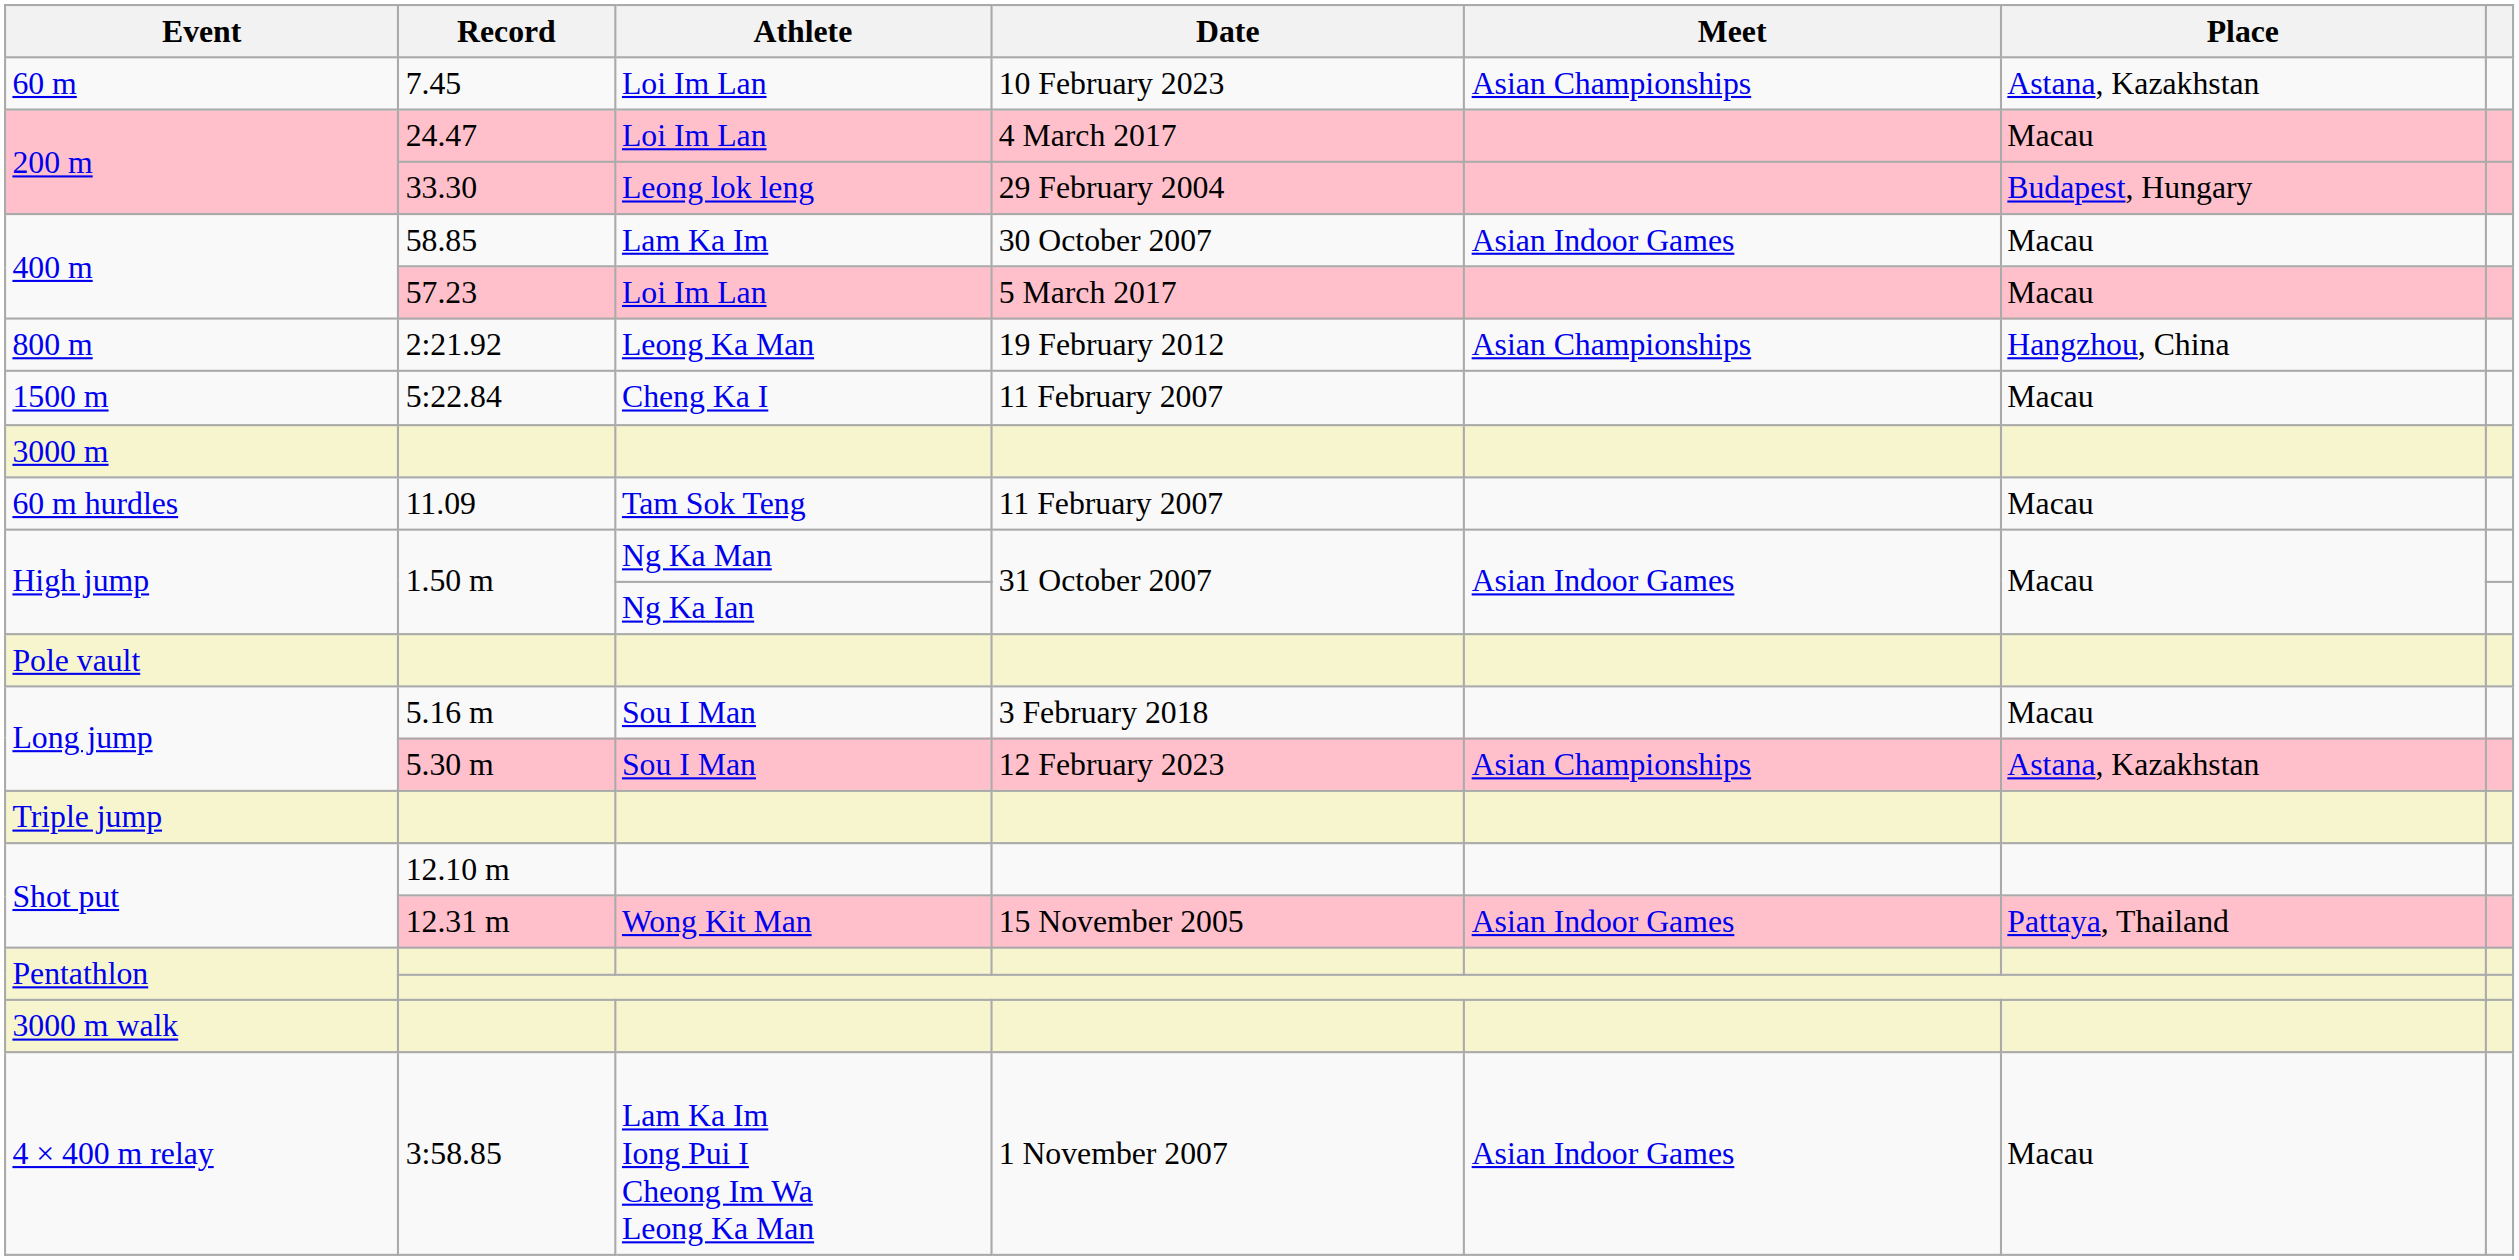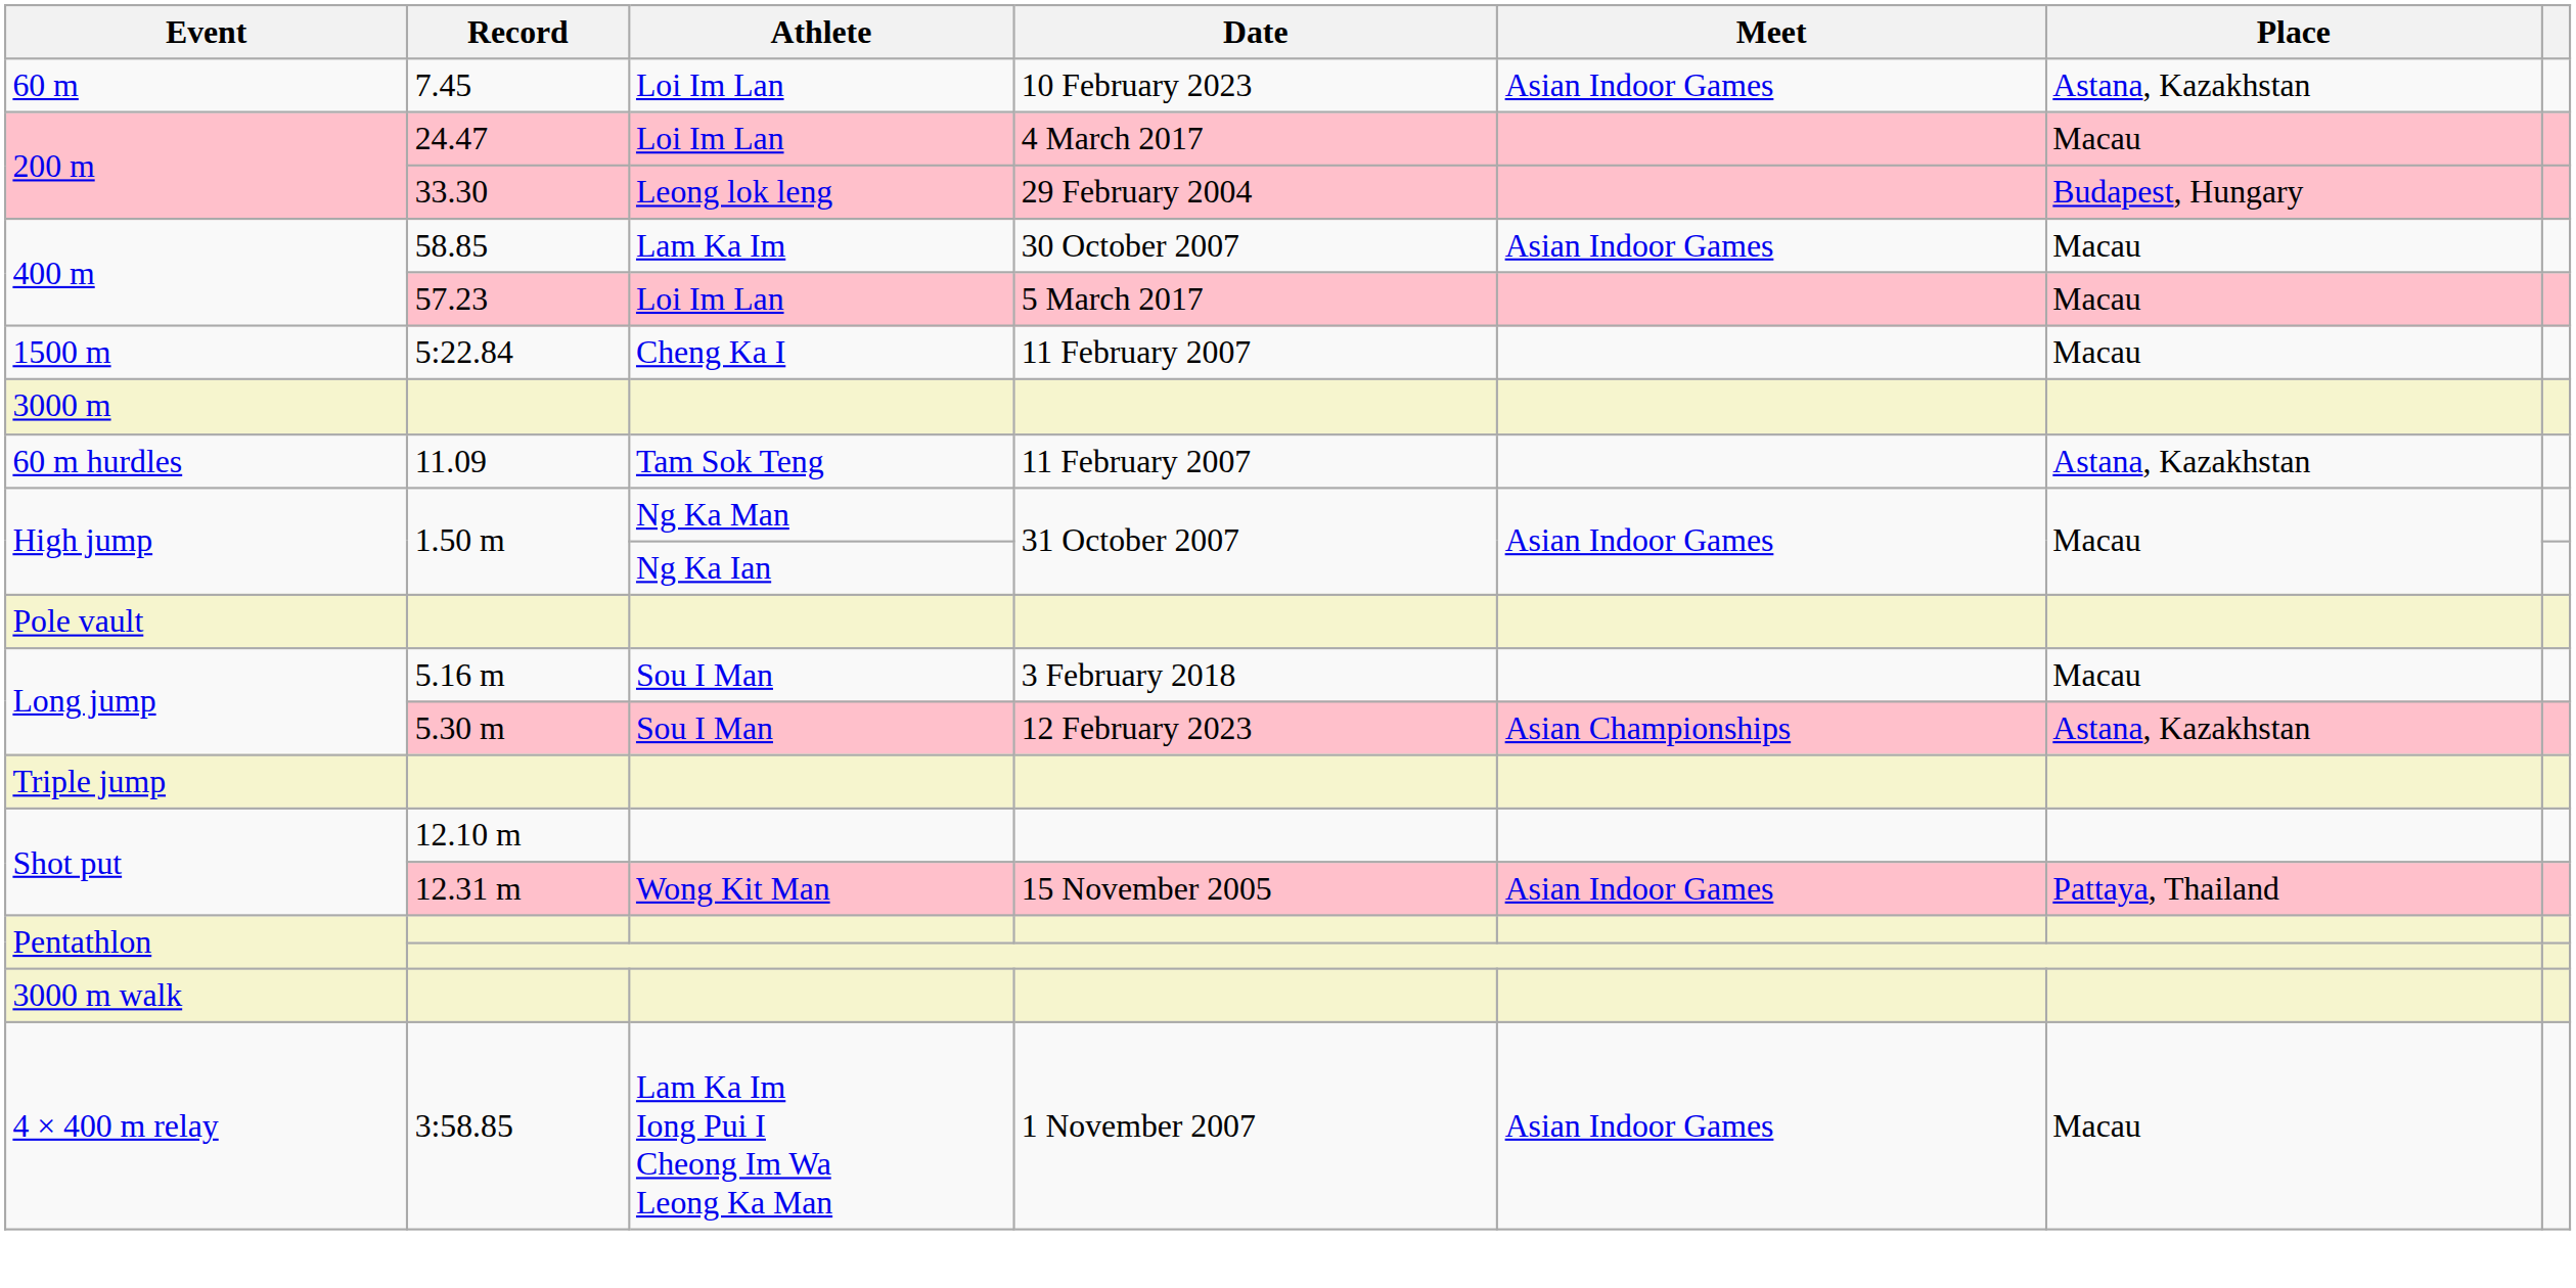60 m | Meet: Asian Championships -> Asian Indoor Games
- row: 800 m | 2:21.92 | Leong Ka Man | 19 February 2012 | Asian Championships | Hangzhou, China
60 m hurdles | Place: Macau -> Astana, Kazakhstan
